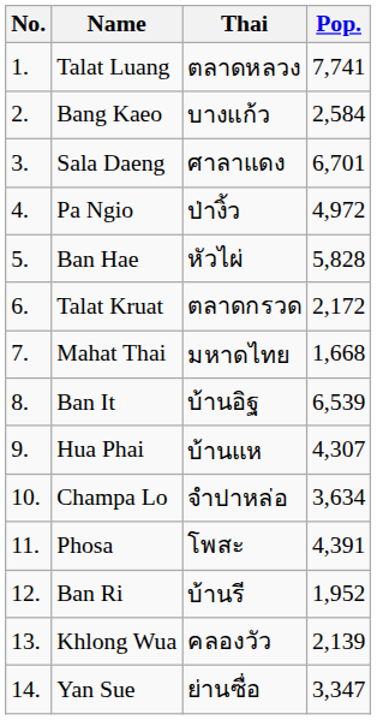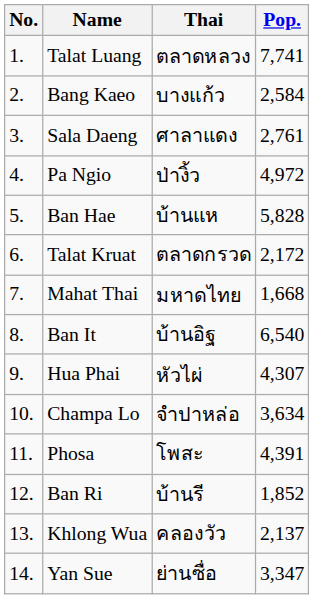Sala Daeng | Pop.: 6,701 -> 2,761
Ban Hae | Thai: หัวไผ่ -> บ้านแห
Ban It | Pop.: 6,539 -> 6,540
Hua Phai | Thai: บ้านแห -> หัวไผ่
Ban Ri | Pop.: 1,952 -> 1,852
Khlong Wua | Pop.: 2,139 -> 2,137
